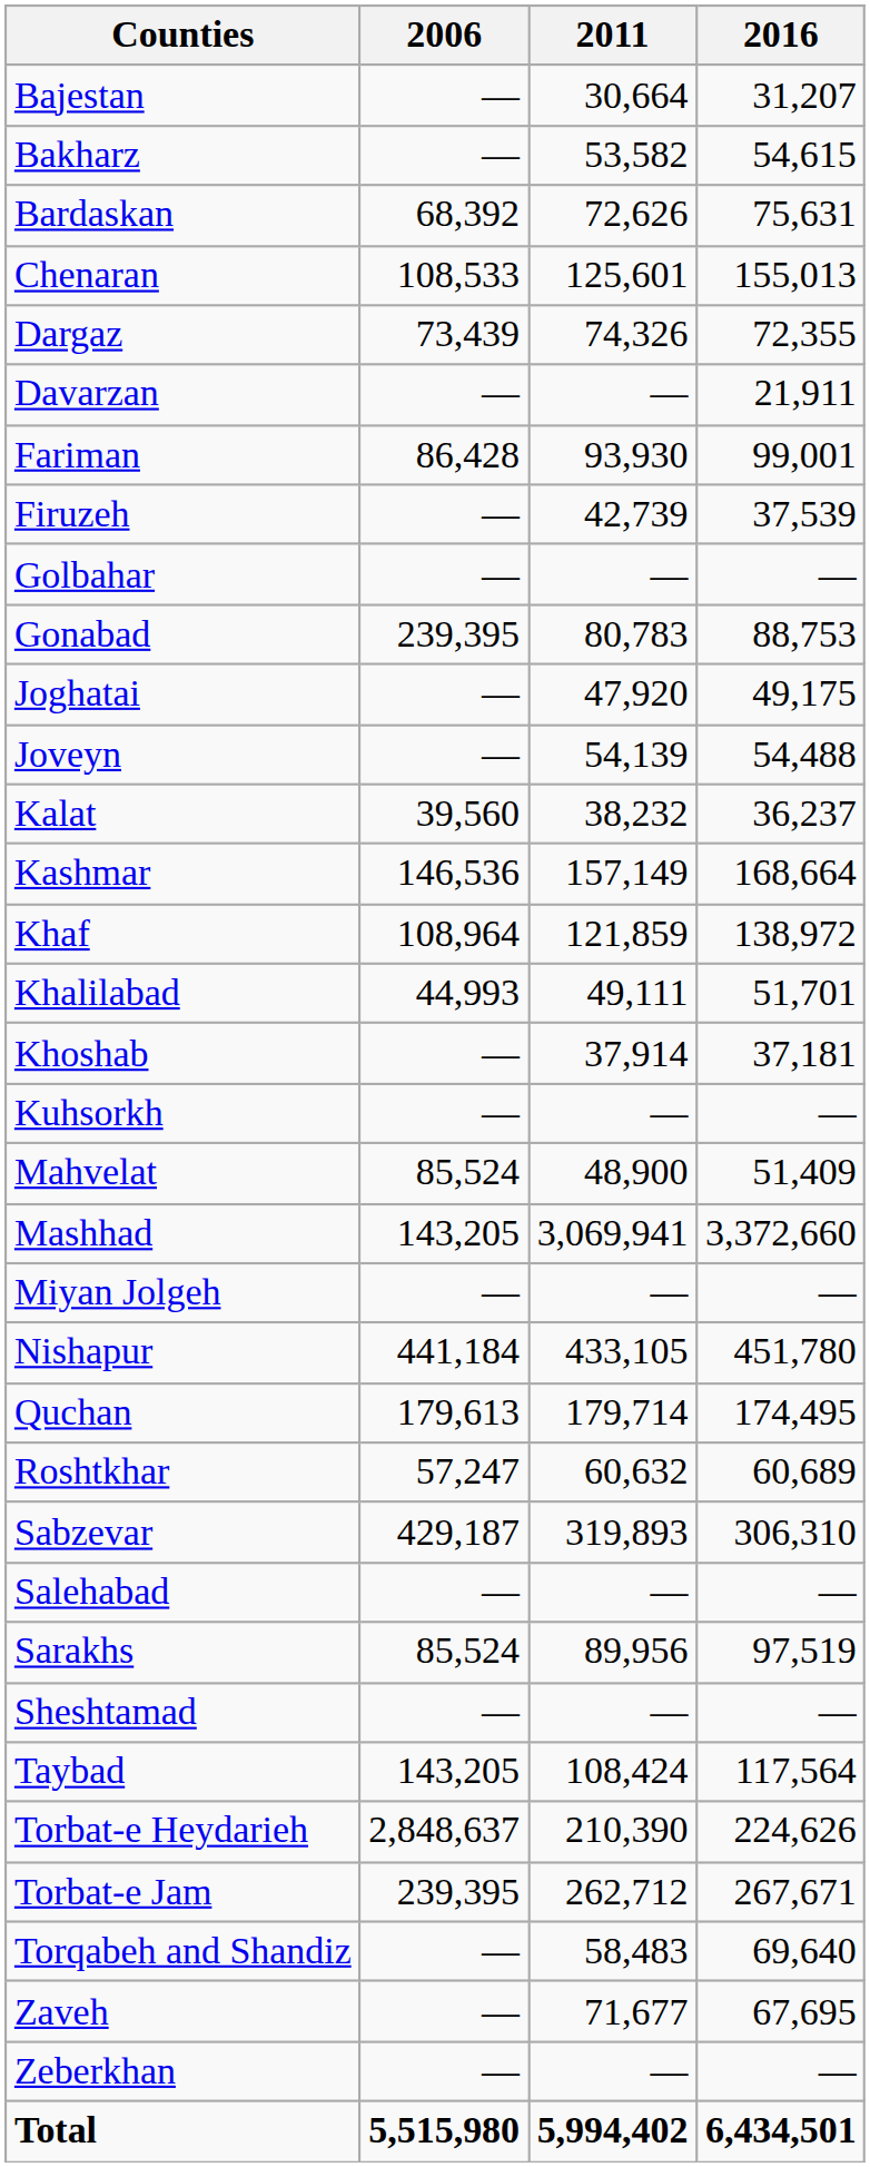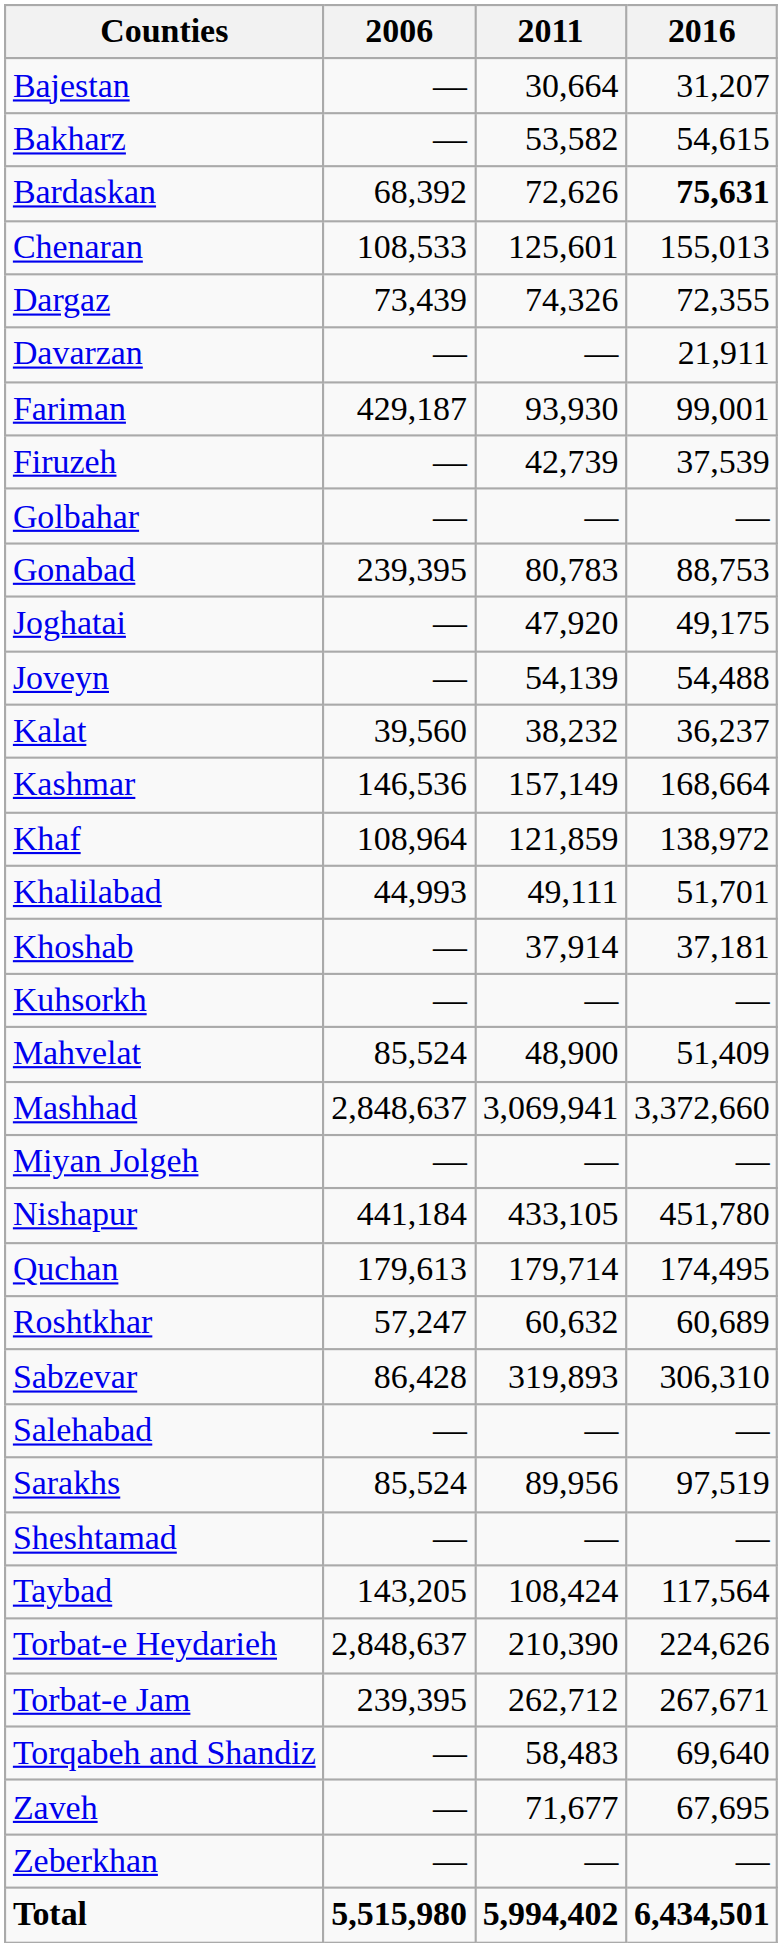Bardaskan | 2016: normal -> bold
Fariman | 2006: 86,428 -> 429,187
Mashhad | 2006: 143,205 -> 2,848,637
Sabzevar | 2006: 429,187 -> 86,428
